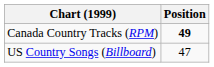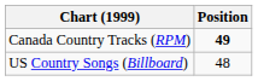US Country Songs (Billboard) | Position: 47 -> 48
